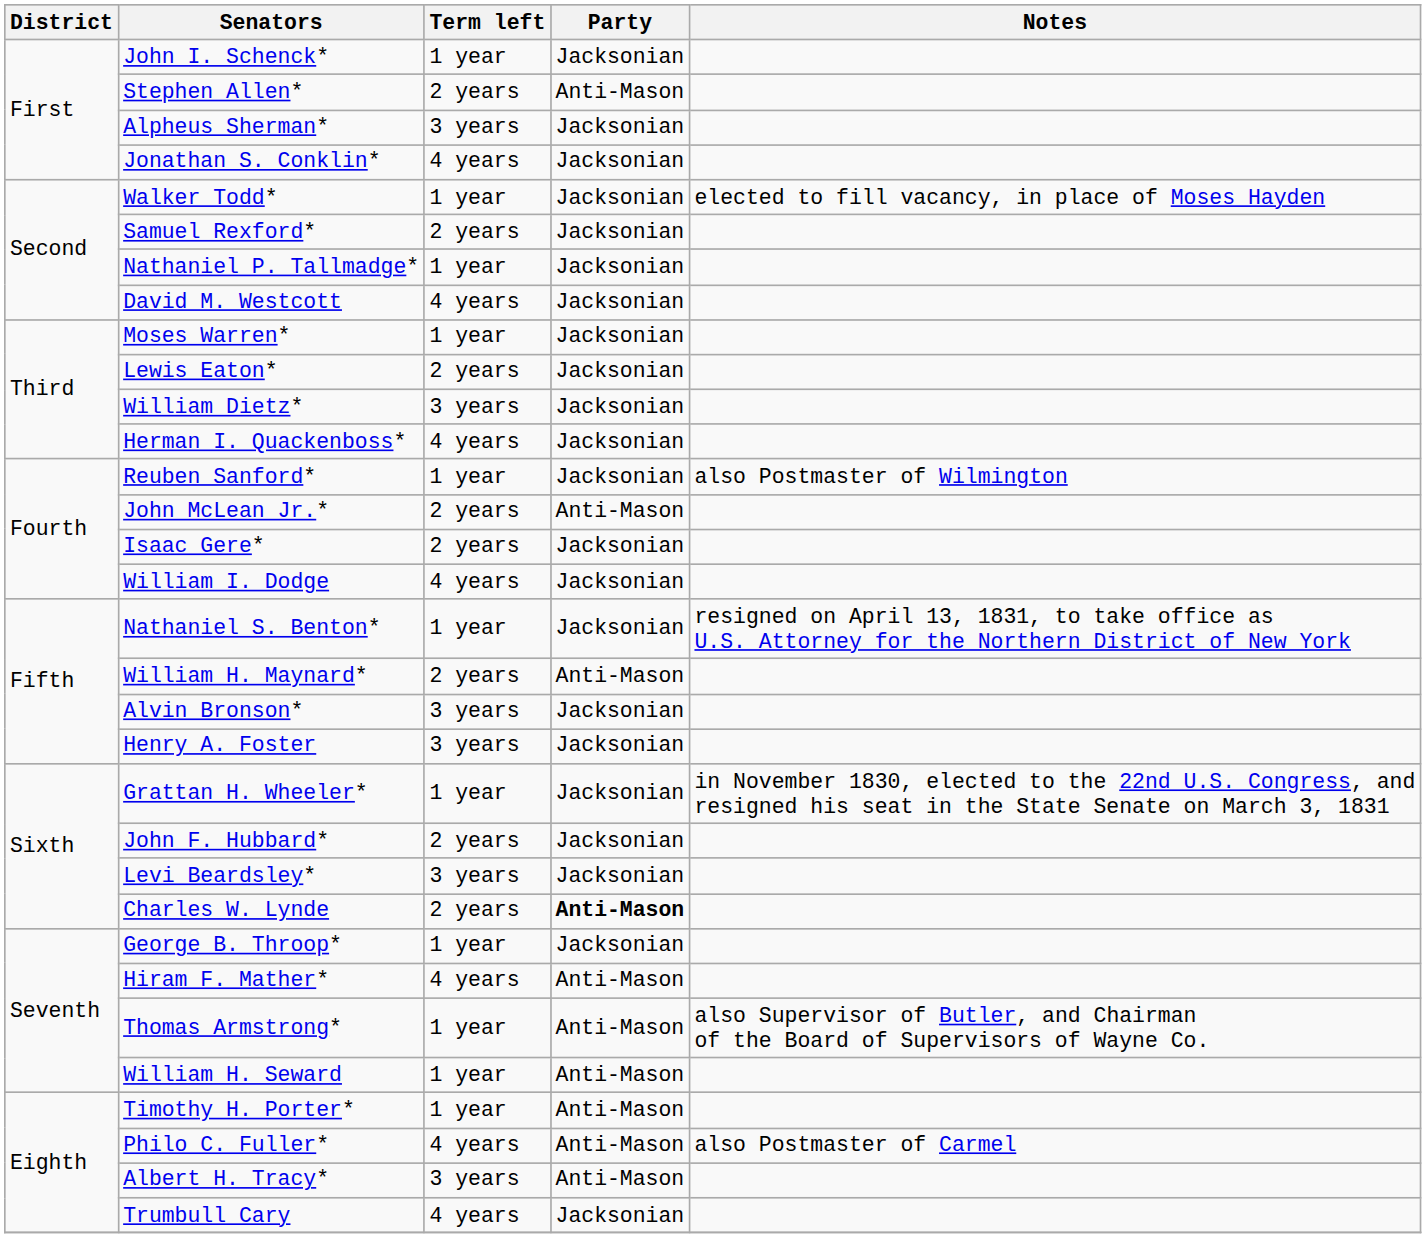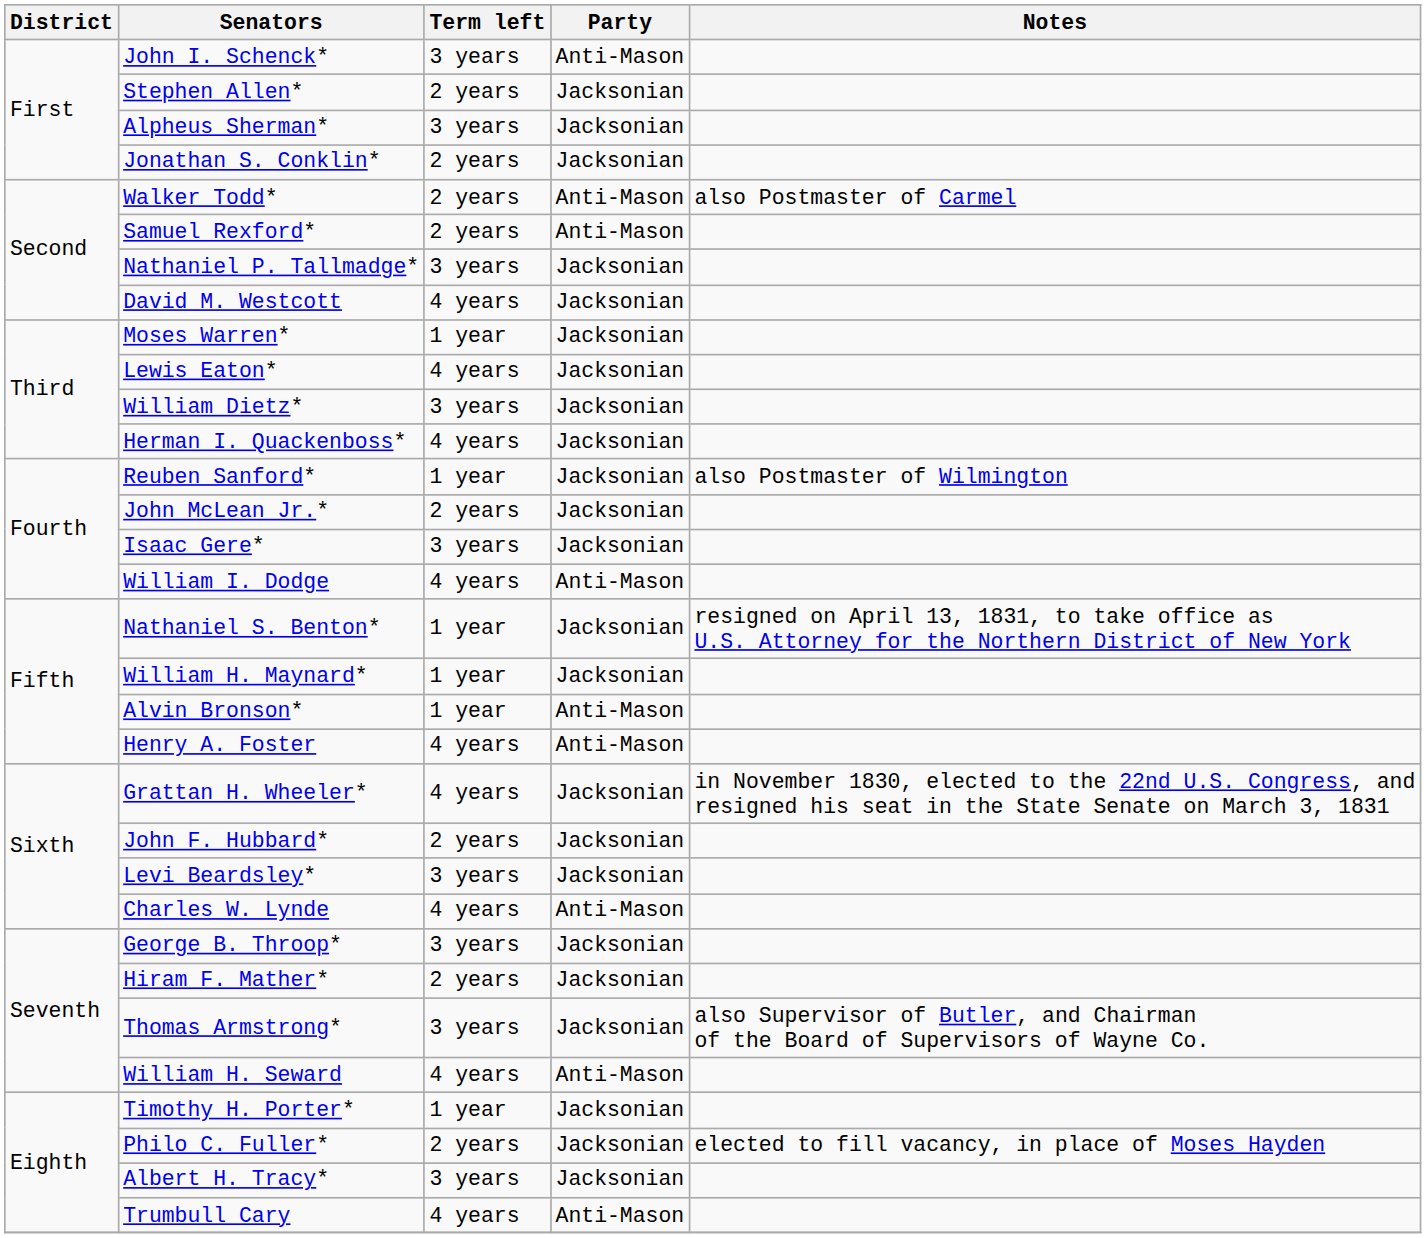John I. Schenck* | Term left: 1 year -> 3 years
John I. Schenck* | Party: Jacksonian -> Anti-Mason
Stephen Allen* | Party: Anti-Mason -> Jacksonian
Jonathan S. Conklin* | Term left: 4 years -> 2 years
Walker Todd* | Term left: 1 year -> 2 years
Walker Todd* | Party: Jacksonian -> Anti-Mason
Walker Todd* | Notes: elected to fill vacancy, in place of Moses Hayden -> also Postmaster of Carmel
Samuel Rexford* | Party: Jacksonian -> Anti-Mason
Nathaniel P. Tallmadge* | Term left: 1 year -> 3 years
Lewis Eaton* | Term left: 2 years -> 4 years
John McLean Jr.* | Party: Anti-Mason -> Jacksonian
Isaac Gere* | Term left: 2 years -> 3 years
William I. Dodge | Party: Jacksonian -> Anti-Mason
William H. Maynard* | Term left: 2 years -> 1 year
William H. Maynard* | Party: Anti-Mason -> Jacksonian
Alvin Bronson* | Term left: 3 years -> 1 year
Alvin Bronson* | Party: Jacksonian -> Anti-Mason
Henry A. Foster | Term left: 3 years -> 4 years
Henry A. Foster | Party: Jacksonian -> Anti-Mason
Grattan H. Wheeler* | Term left: 1 year -> 4 years
Charles W. Lynde | Term left: 2 years -> 4 years
Charles W. Lynde | Party: bold -> normal
George B. Throop* | Term left: 1 year -> 3 years
Hiram F. Mather* | Term left: 4 years -> 2 years
Hiram F. Mather* | Party: Anti-Mason -> Jacksonian
Thomas Armstrong* | Term left: 1 year -> 3 years
Thomas Armstrong* | Party: Anti-Mason -> Jacksonian
William H. Seward | Term left: 1 year -> 4 years
Timothy H. Porter* | Party: Anti-Mason -> Jacksonian
Philo C. Fuller* | Term left: 4 years -> 2 years
Philo C. Fuller* | Party: Anti-Mason -> Jacksonian
Philo C. Fuller* | Notes: also Postmaster of Carmel -> elected to fill vacancy, in place of Moses Hayden
Albert H. Tracy* | Party: Anti-Mason -> Jacksonian
Trumbull Cary | Party: Jacksonian -> Anti-Mason
